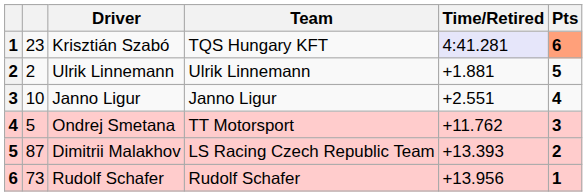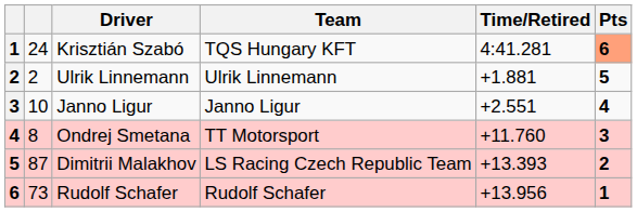Krisztián Szabó | column 2: 23 -> 24
Krisztián Szabó | Time/Retired: lavender background -> no background
Ondrej Smetana | column 2: 5 -> 8
Ondrej Smetana | Time/Retired: +11.762 -> +11.760
